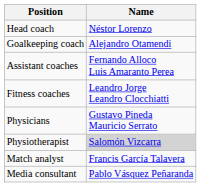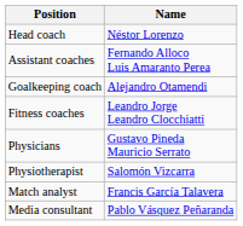rows swapped: Assistant coaches <-> Goalkeeping coach
Physiotherapist | Name: lightgrey background -> no background
